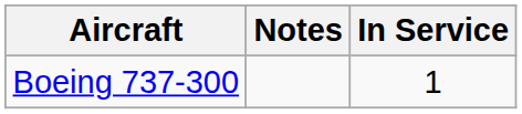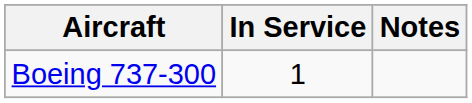columns swapped: In Service <-> Notes
